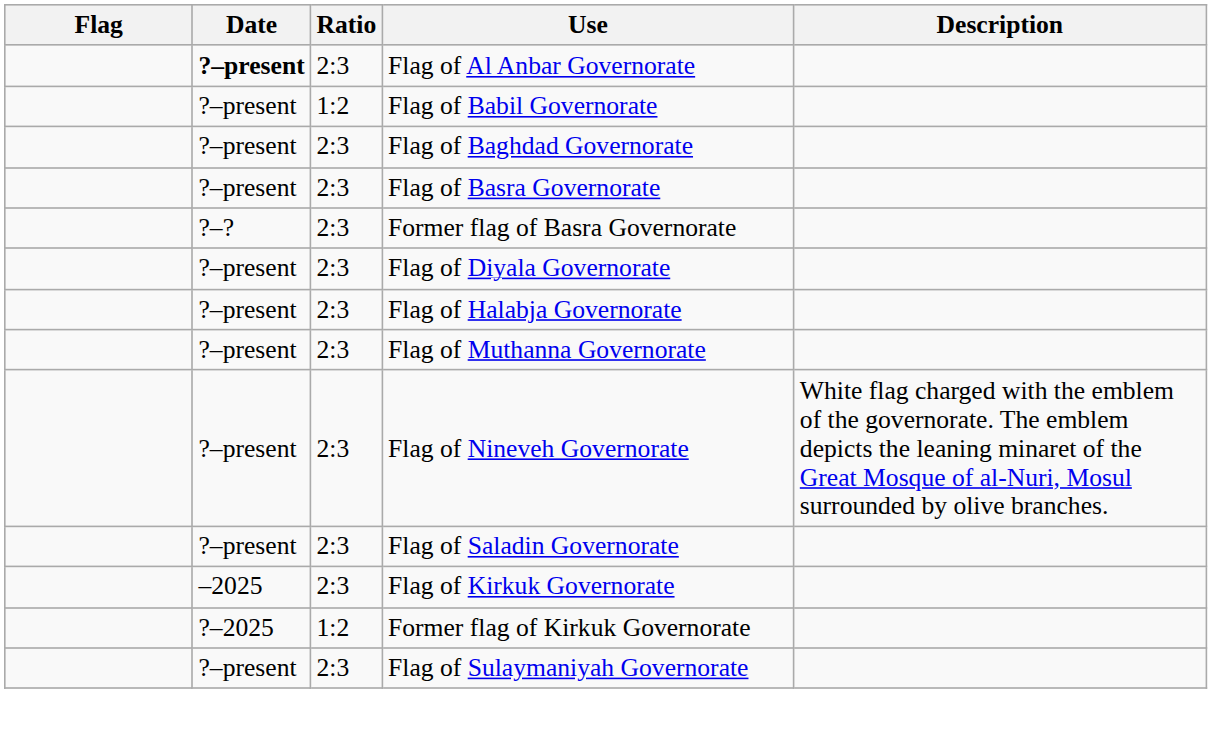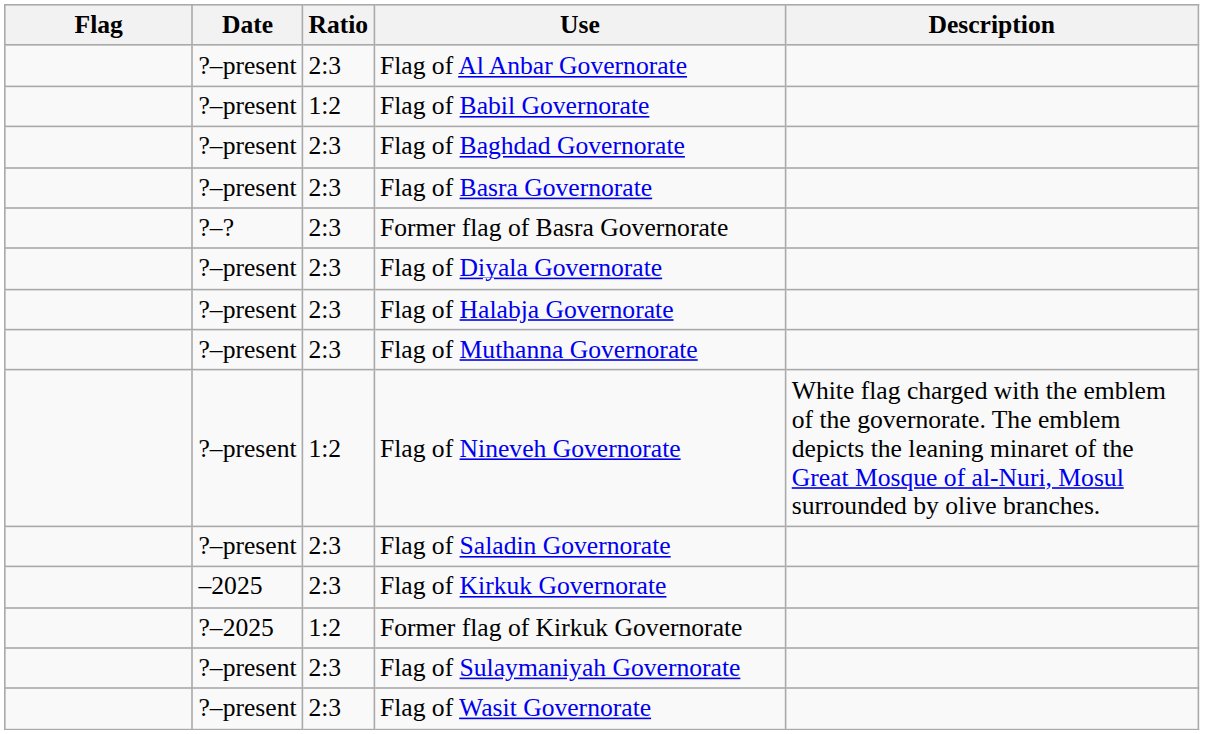Flag of Al Anbar Governorate | Date: bold -> normal
Flag of Nineveh Governorate | Ratio: 2:3 -> 1:2
+ row: ?–present | 2:3 | Flag of Wasit Governorate
